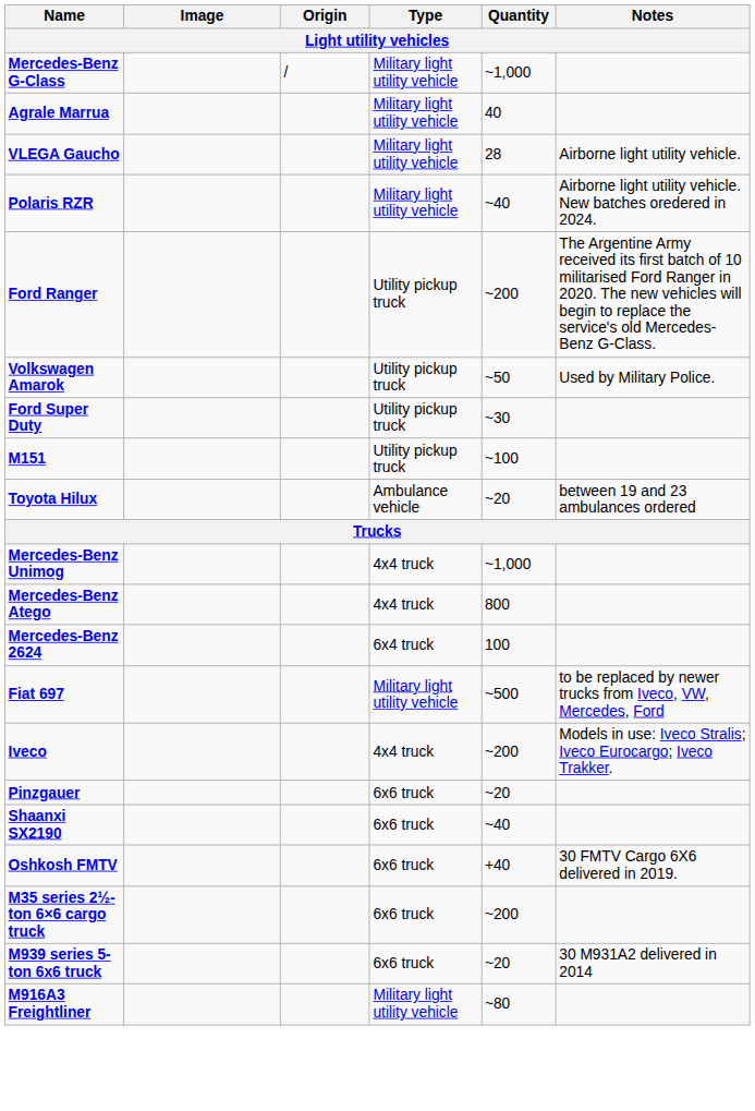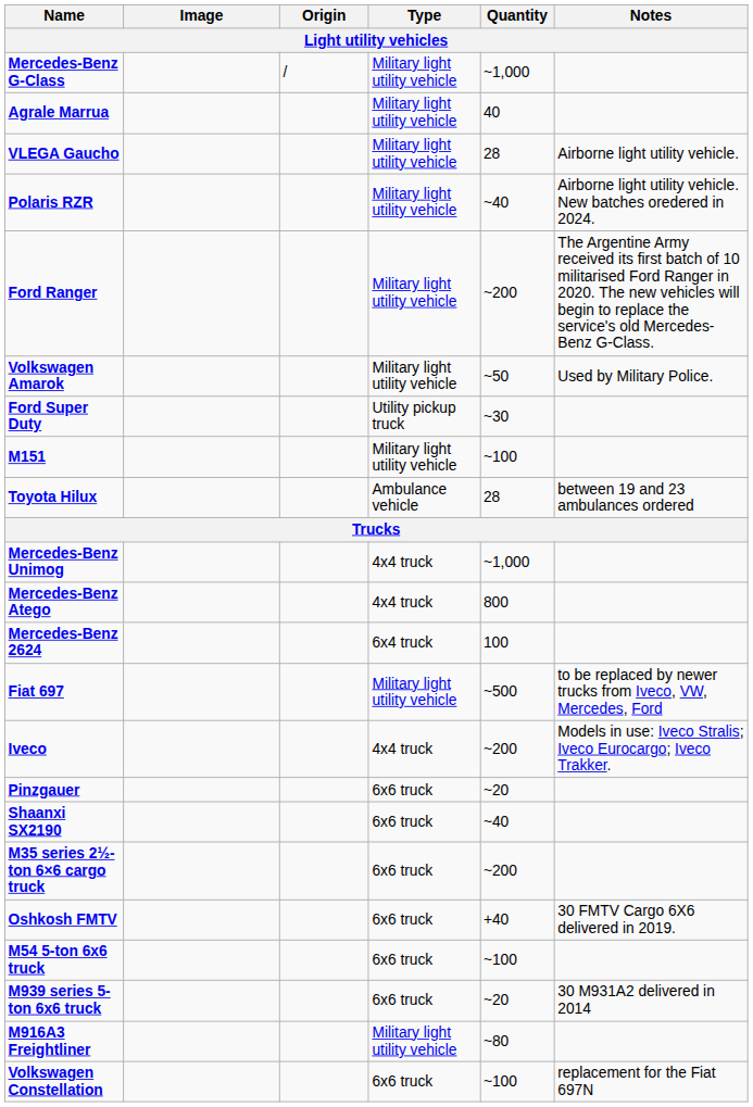Ford Ranger | Type: Utility pickup truck -> Military light utility vehicle
Volkswagen Amarok | Type: Utility pickup truck -> Military light utility vehicle
M151 | Type: Utility pickup truck -> Military light utility vehicle
Toyota Hilux | Quantity: ~20 -> 28
rows swapped: Oshkosh FMTV <-> M35 series 2½-ton 6×6 cargo truck
+ row: M54 5-ton 6x6 truck | 6x6 truck | ~100
+ row: Volkswagen Constellation | 6x6 truck | ~100 | replacement for the Fiat 697N
